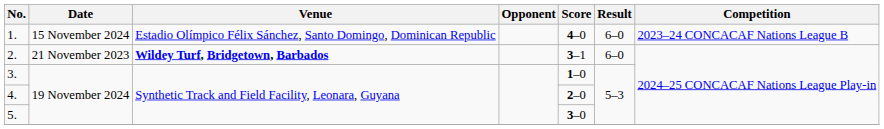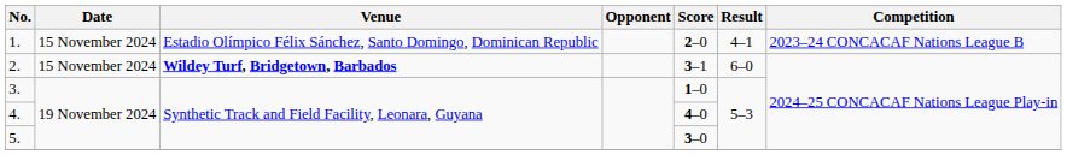1. | Score: 4–0 -> 2–0
1. | Result: 6–0 -> 4–1
2. | Date: 21 November 2023 -> 15 November 2024
4. | Score: 2–0 -> 4–0
